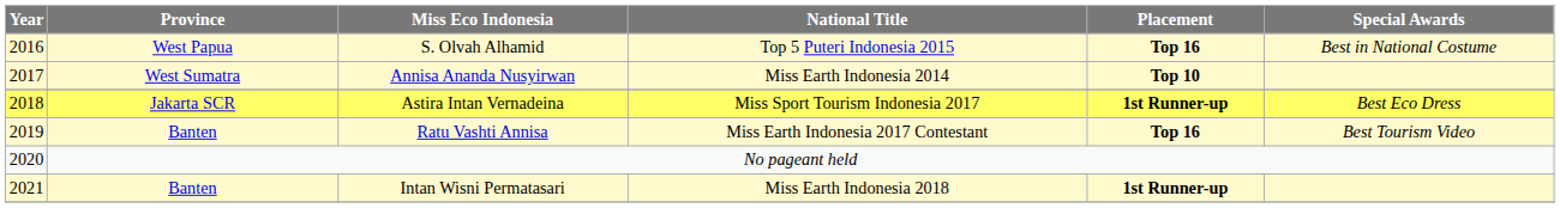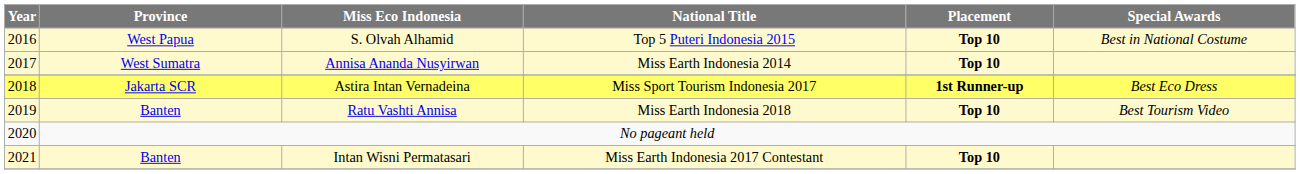S. Olvah Alhamid | Placement: Top 16 -> Top 10
Ratu Vashti Annisa | National Title: Miss Earth Indonesia 2017 Contestant -> Miss Earth Indonesia 2018
Ratu Vashti Annisa | Placement: Top 16 -> Top 10
Intan Wisni Permatasari | National Title: Miss Earth Indonesia 2018 -> Miss Earth Indonesia 2017 Contestant
Intan Wisni Permatasari | Placement: 1st Runner-up -> Top 10
